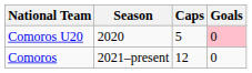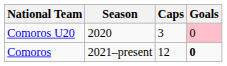Comoros U20 | Caps: 5 -> 3
Comoros | Goals: normal -> bold
